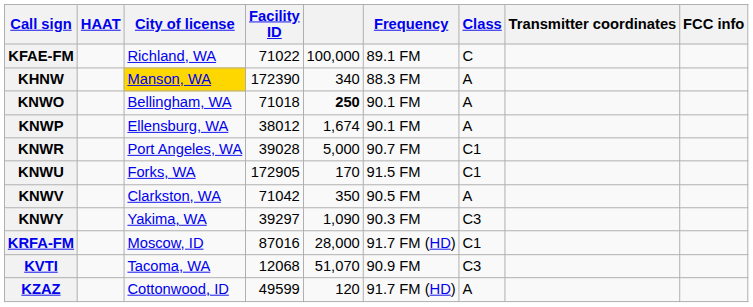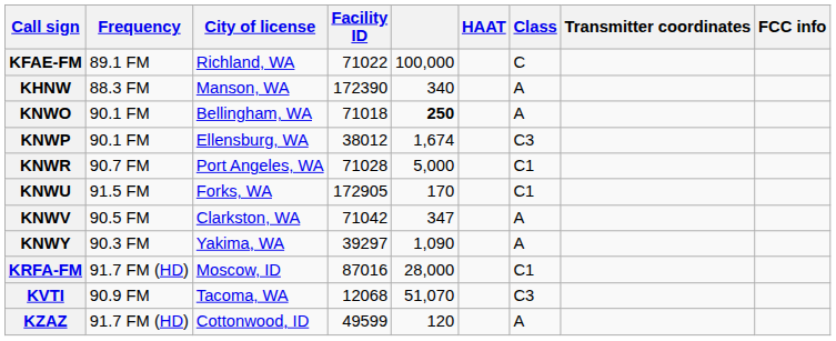columns swapped: Frequency <-> HAAT
KHNW | City of license: gold background -> no background
KNWP | Class: A -> C3
KNWR | Facility ID: 39028 -> 71028
KNWV | column 5: 350 -> 347
KNWY | Class: C3 -> A
